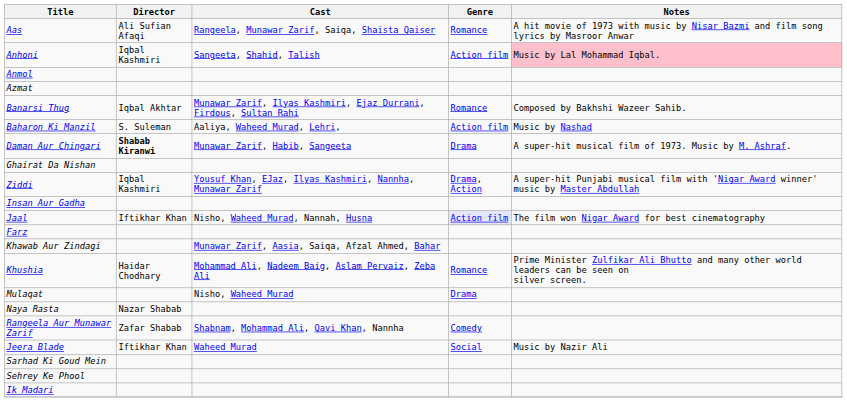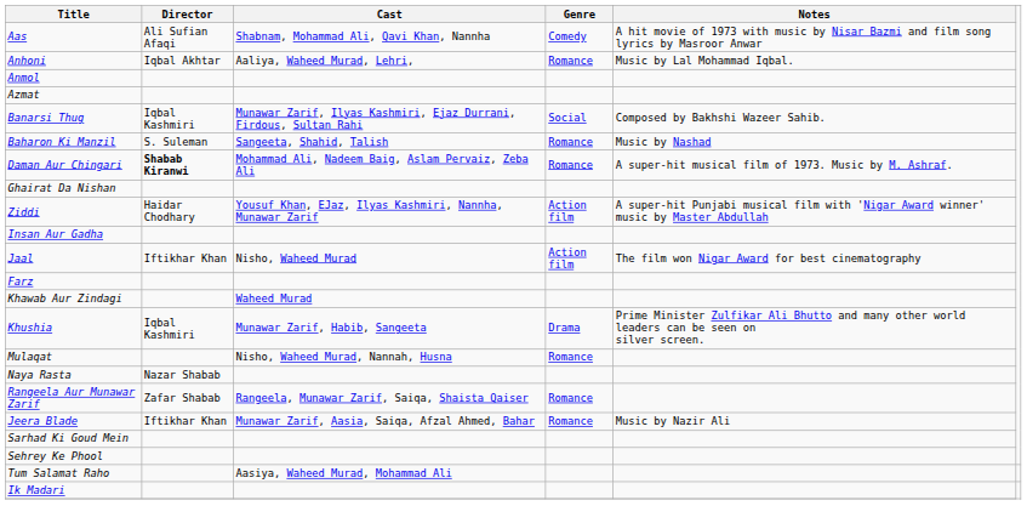Aas | Cast: Rangeela, Munawar Zarif, Saiqa, Shaista Qaiser -> Shabnam, Mohammad Ali, Qavi Khan, Nannha
Aas | Genre: Romance -> Comedy
Anhoni | Director: Iqbal Kashmiri -> Iqbal Akhtar
Anhoni | Cast: Sangeeta, Shahid, Talish -> Aaliya, Waheed Murad, Lehri,
Anhoni | Genre: Action film -> Romance
Anhoni | Notes: pink background -> no background
Banarsi Thug | Director: Iqbal Akhtar -> Iqbal Kashmiri
Banarsi Thug | Genre: Romance -> Social
Baharon Ki Manzil | Cast: Aaliya, Waheed Murad, Lehri, -> Sangeeta, Shahid, Talish
Baharon Ki Manzil | Genre: Action film -> Romance
Daman Aur Chingari | Cast: Munawar Zarif, Habib, Sangeeta -> Mohammad Ali, Nadeem Baig, Aslam Pervaiz, Zeba Ali
Daman Aur Chingari | Genre: Drama -> Romance
Ziddi | Director: Iqbal Kashmiri -> Haidar Chodhary
Ziddi | Genre: Drama, Action -> Action film
Jaal | Cast: Nisho, Waheed Murad, Nannah, Husna -> Nisho, Waheed Murad
Jaal | Genre: lavender background -> no background
Khawab Aur Zindagi | Cast: Munawar Zarif, Aasia, Saiqa, Afzal Ahmed, Bahar -> Waheed Murad
Khushia | Director: Haidar Chodhary -> Iqbal Kashmiri
Khushia | Cast: Mohammad Ali, Nadeem Baig, Aslam Pervaiz, Zeba Ali -> Munawar Zarif, Habib, Sangeeta
Khushia | Genre: Romance -> Drama
Mulaqat | Cast: Nisho, Waheed Murad -> Nisho, Waheed Murad, Nannah, Husna
Mulaqat | Genre: Drama -> Romance
Rangeela Aur Munawar Zarif | Cast: Shabnam, Mohammad Ali, Qavi Khan, Nannha -> Rangeela, Munawar Zarif, Saiqa, Shaista Qaiser
Rangeela Aur Munawar Zarif | Genre: Comedy -> Romance
Jeera Blade | Cast: Waheed Murad -> Munawar Zarif, Aasia, Saiqa, Afzal Ahmed, Bahar
Jeera Blade | Genre: Social -> Romance
+ row: Tum Salamat Raho | Aasiya, Waheed Murad, Mohammad Ali
